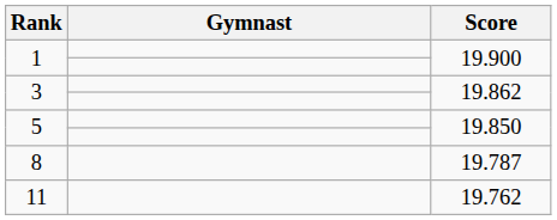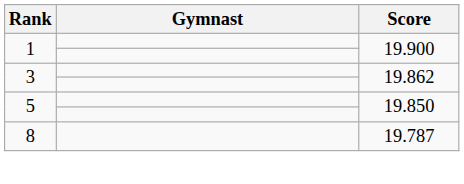- row: 11 | 19.762
